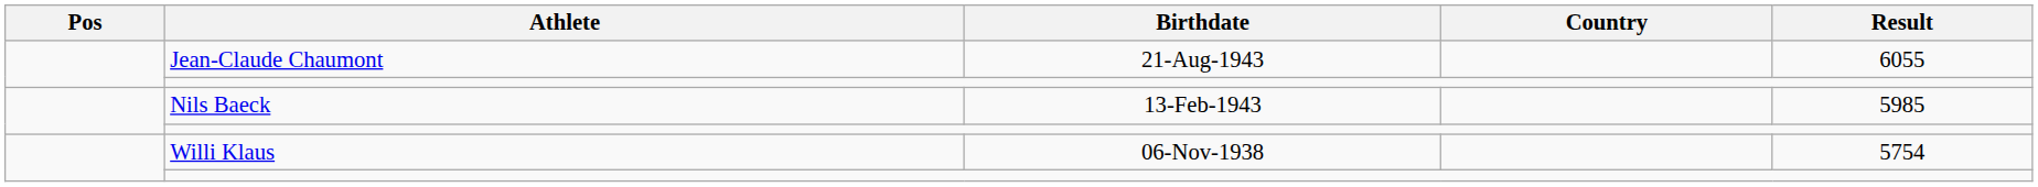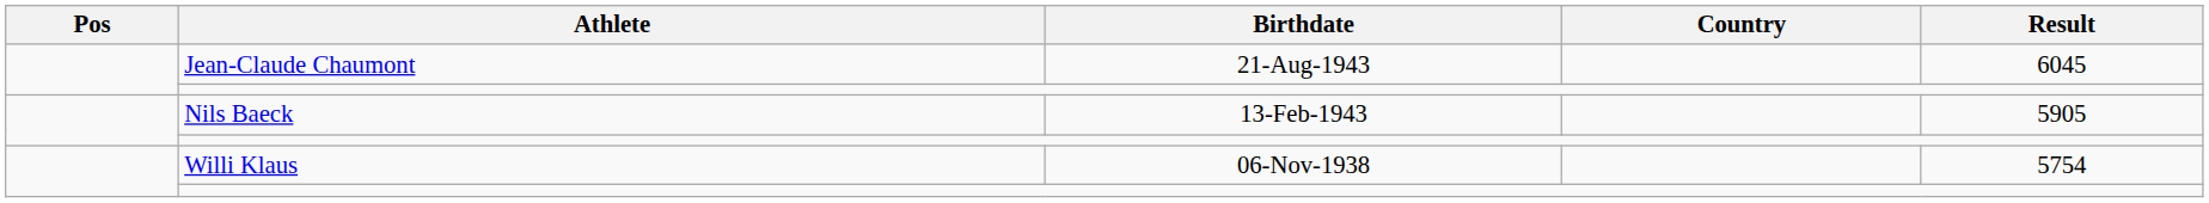Jean-Claude Chaumont | Result: 6055 -> 6045
Nils Baeck | Result: 5985 -> 5905
